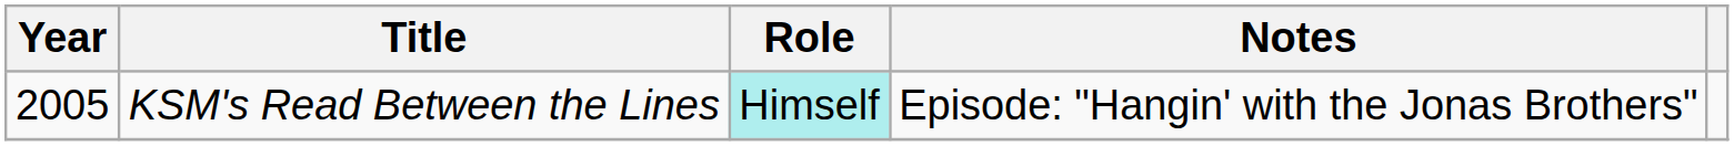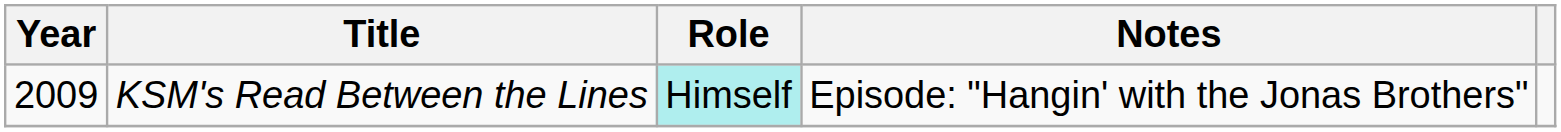KSM's Read Between the Lines | Year: 2005 -> 2009
